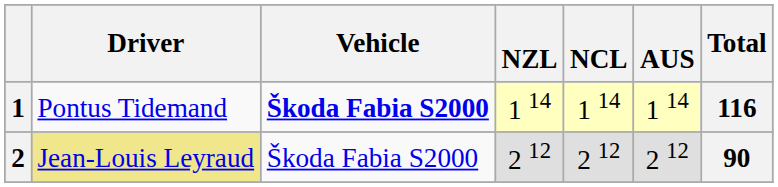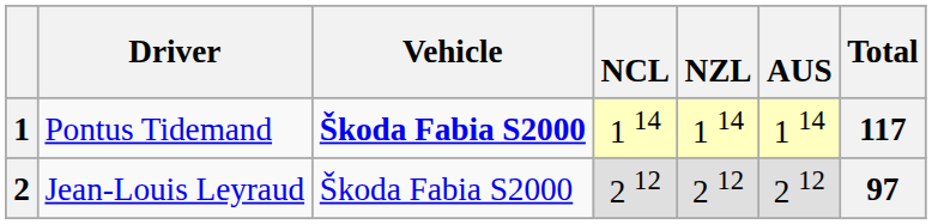columns swapped: NZL <-> NCL
1 | Total: 116 -> 117
2 | Driver: khaki background -> no background
2 | Total: 90 -> 97
